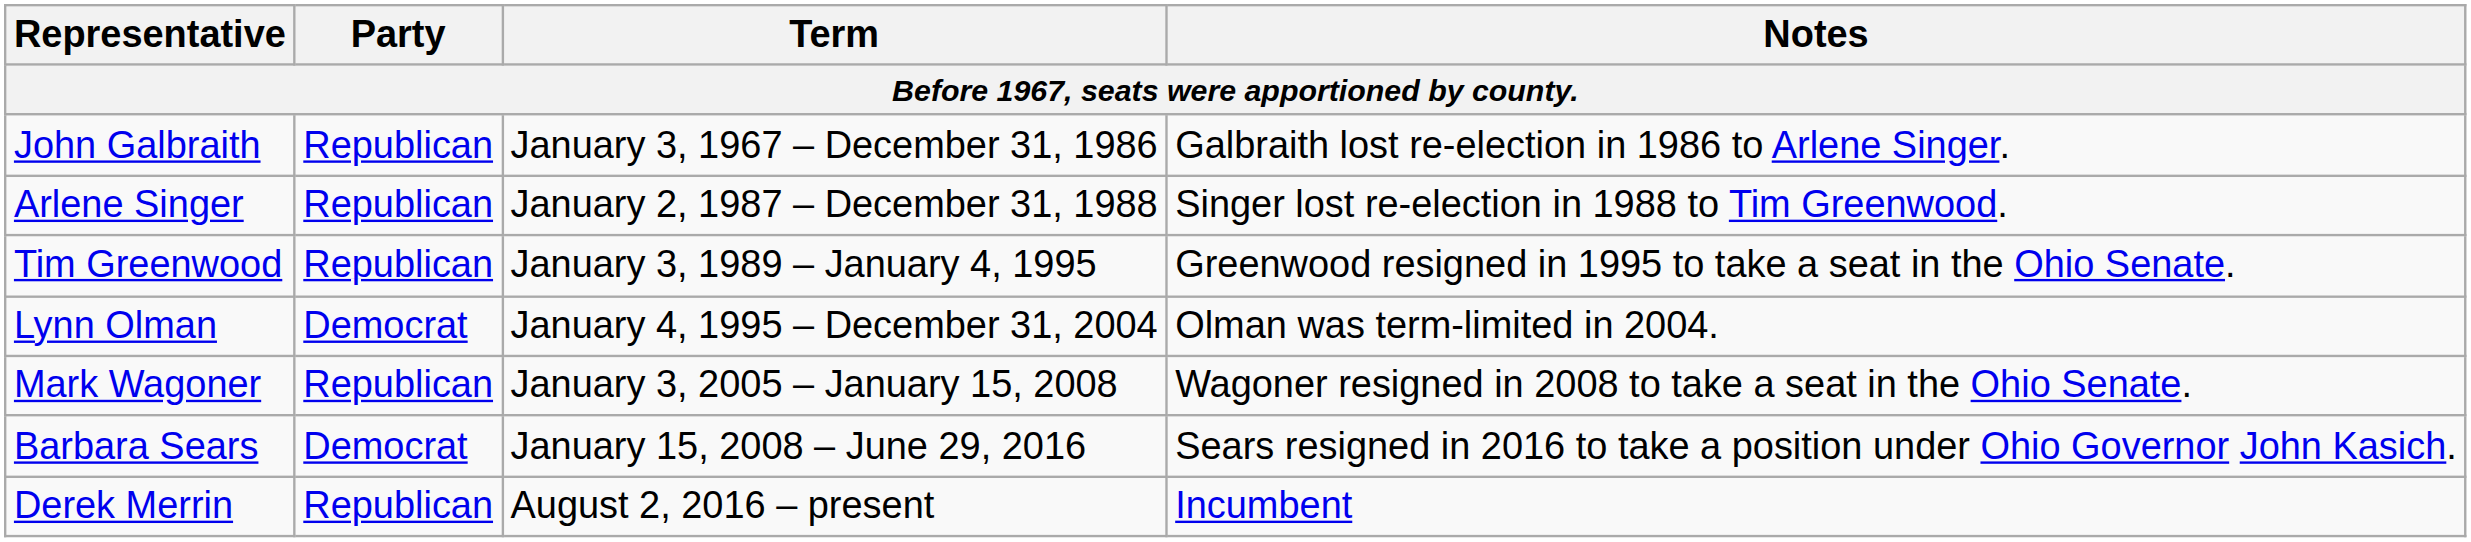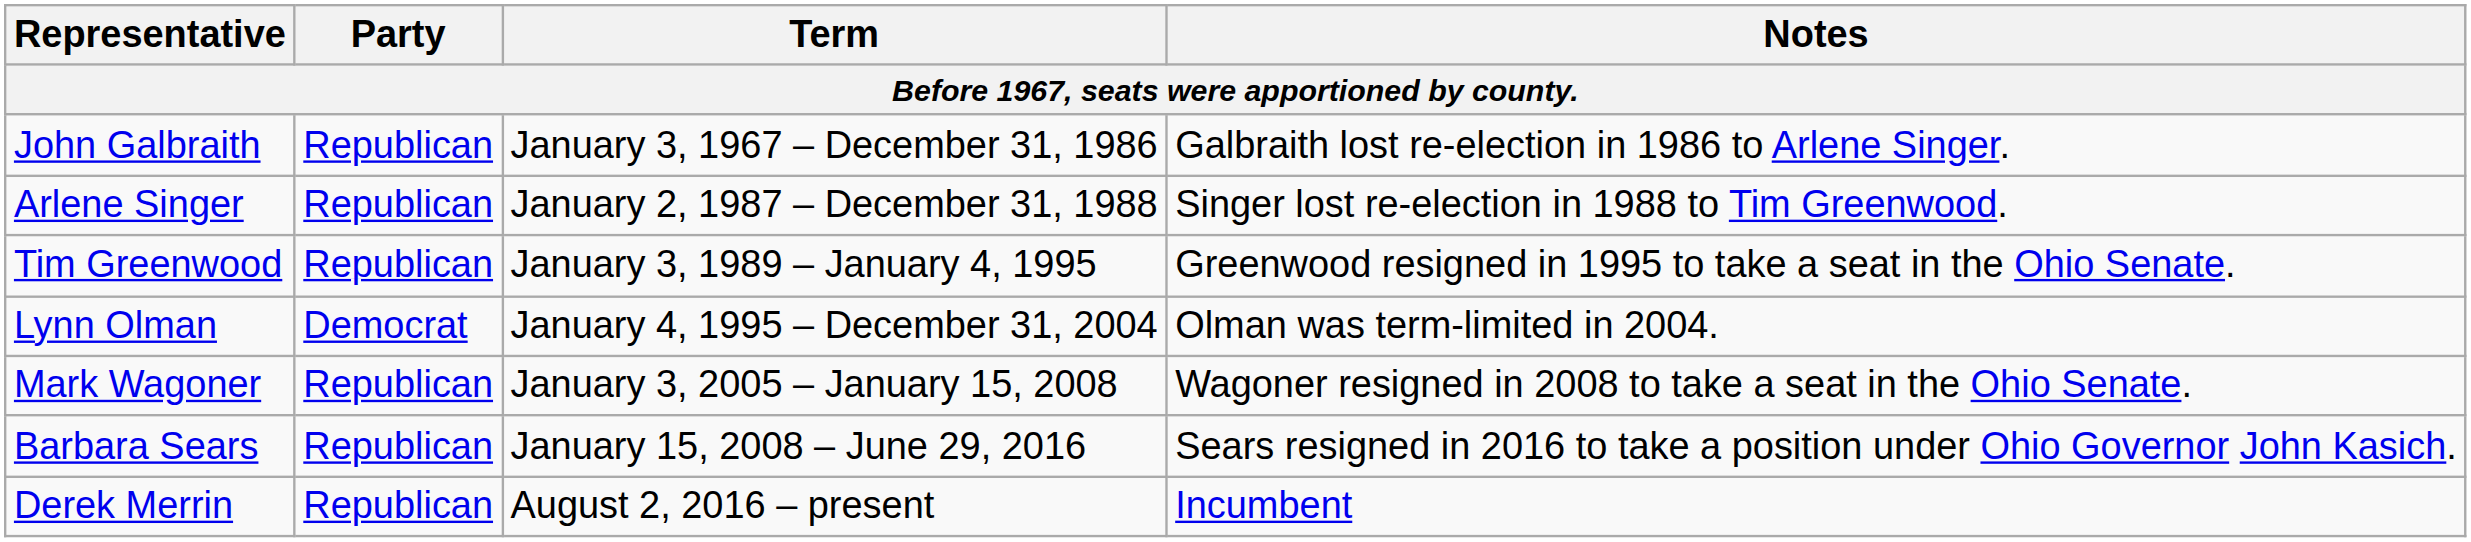Barbara Sears | Party: Democrat -> Republican
